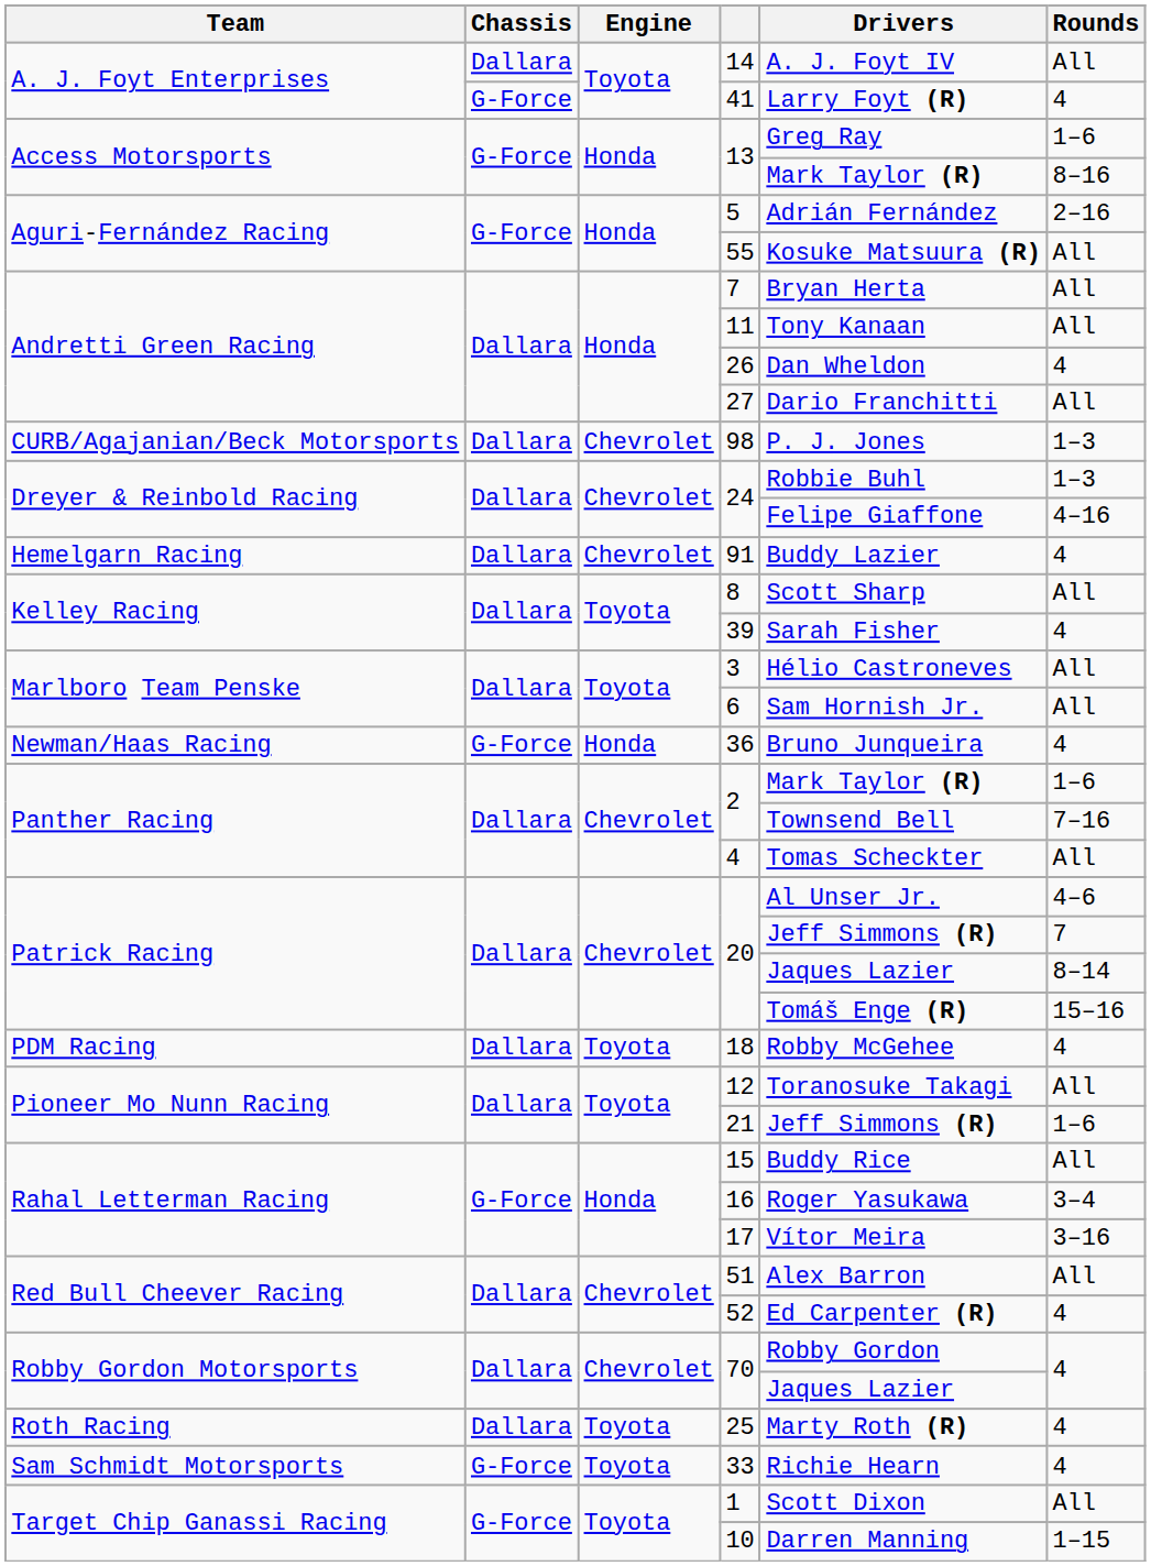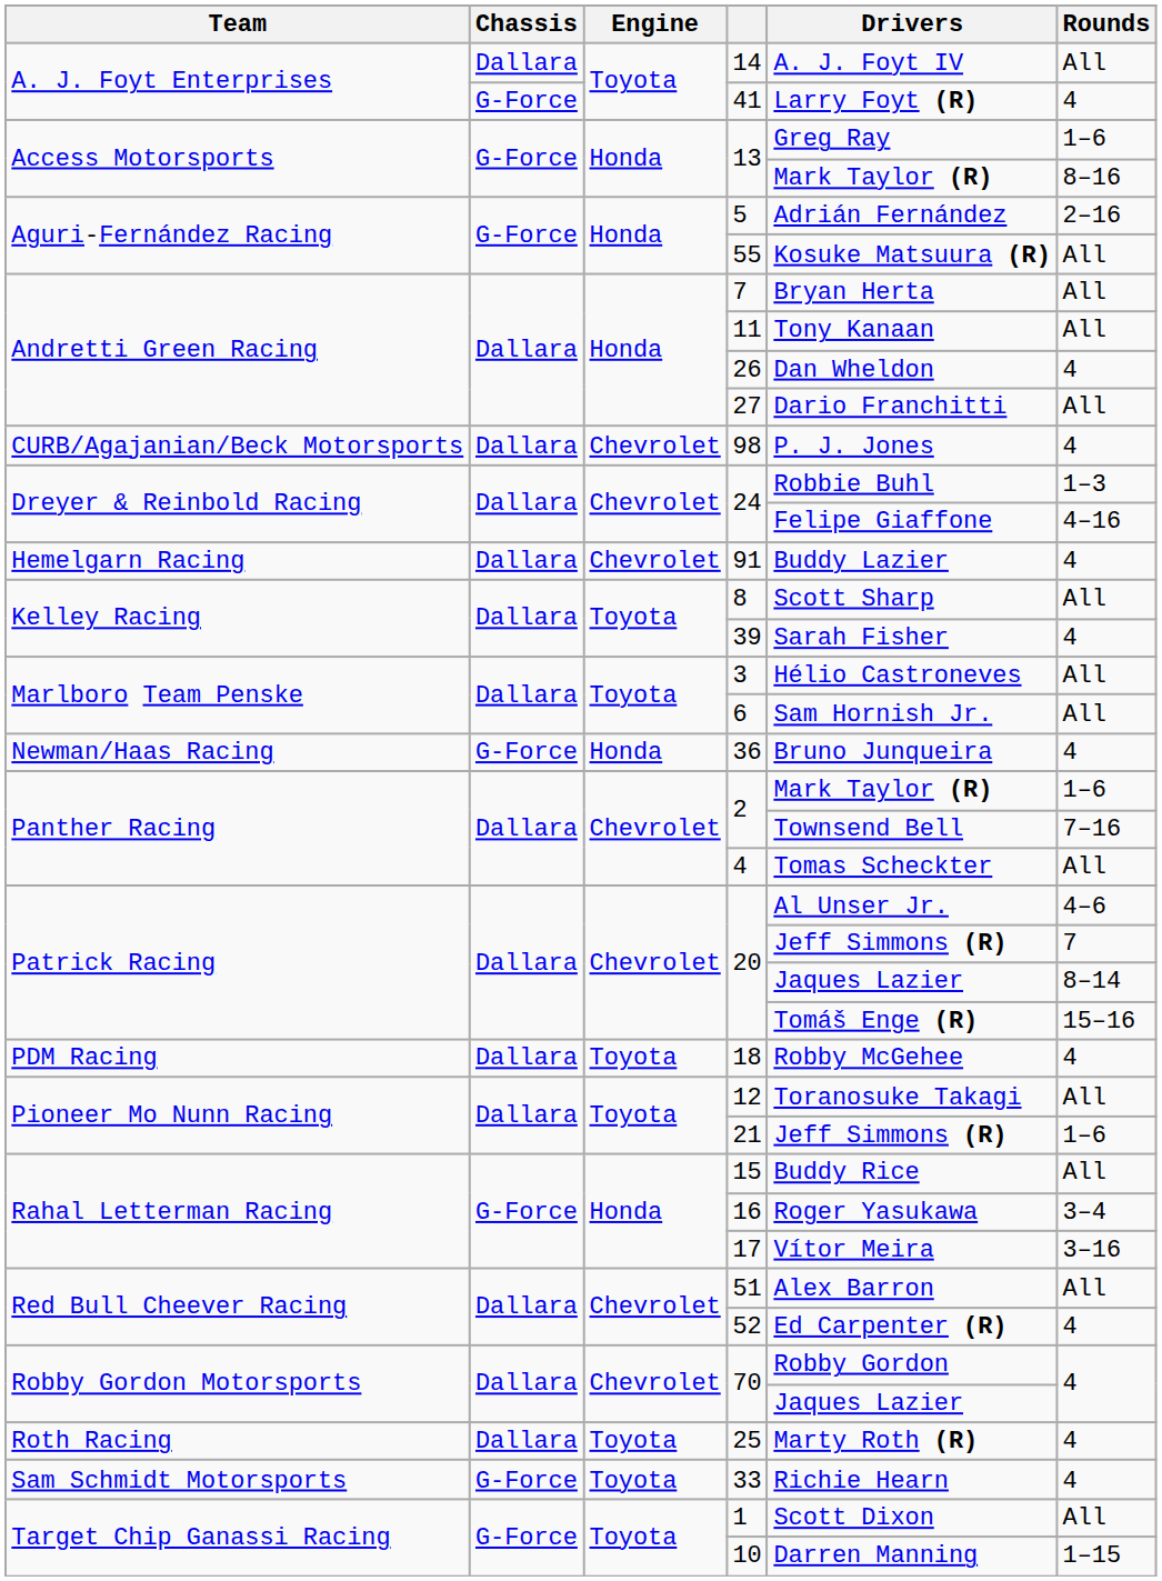98 | Rounds: 1–3 -> 4
